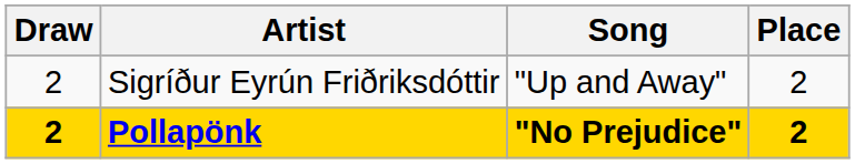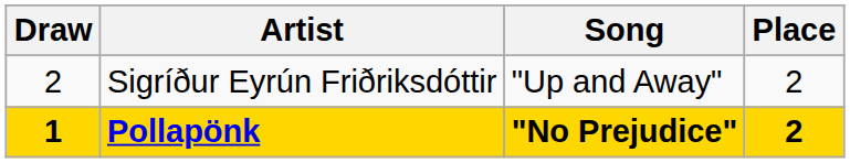Pollapönk | Draw: 2 -> 1
